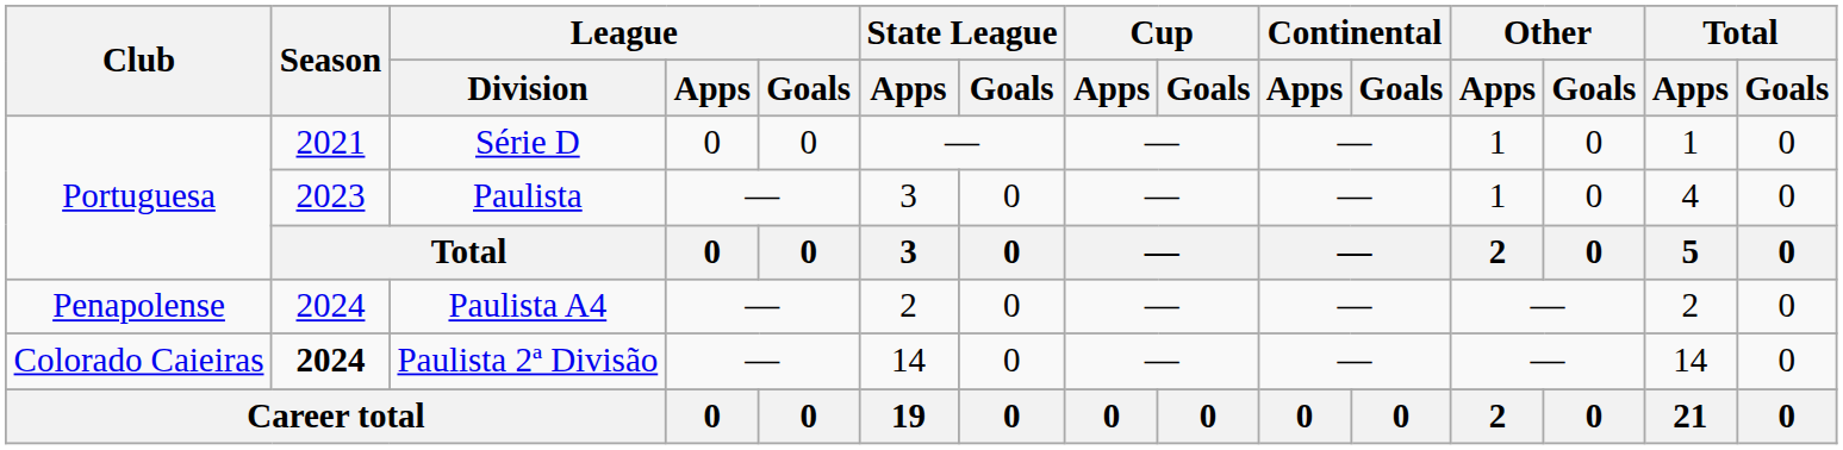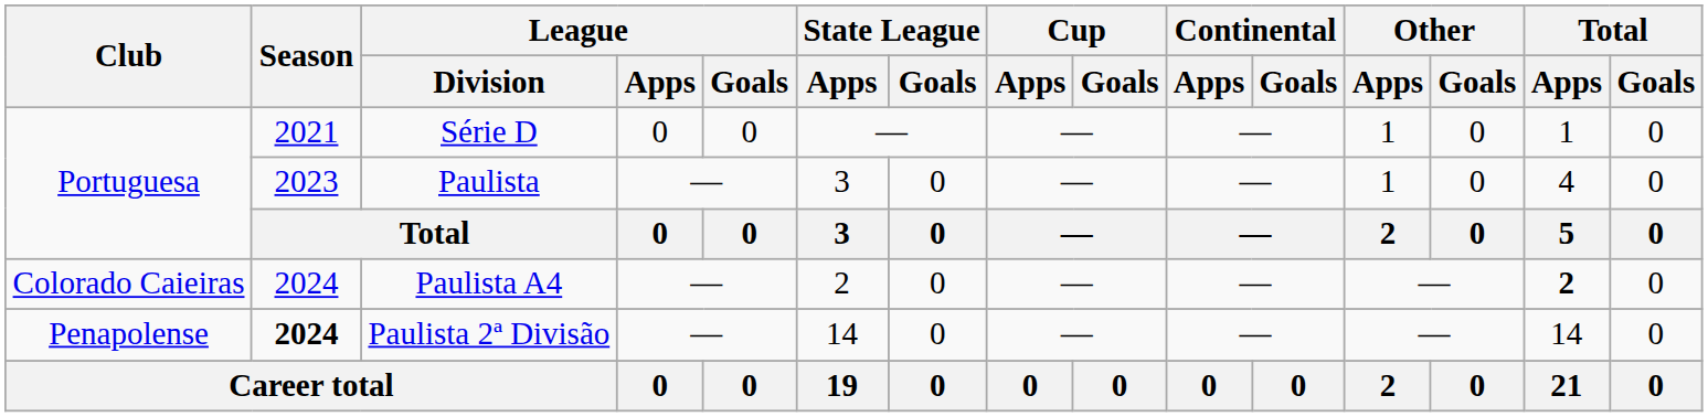Paulista A4 | Club: Penapolense -> Colorado Caieiras
Paulista A4 | Total / Apps: normal -> bold
Paulista 2ª Divisão | Club: Colorado Caieiras -> Penapolense
